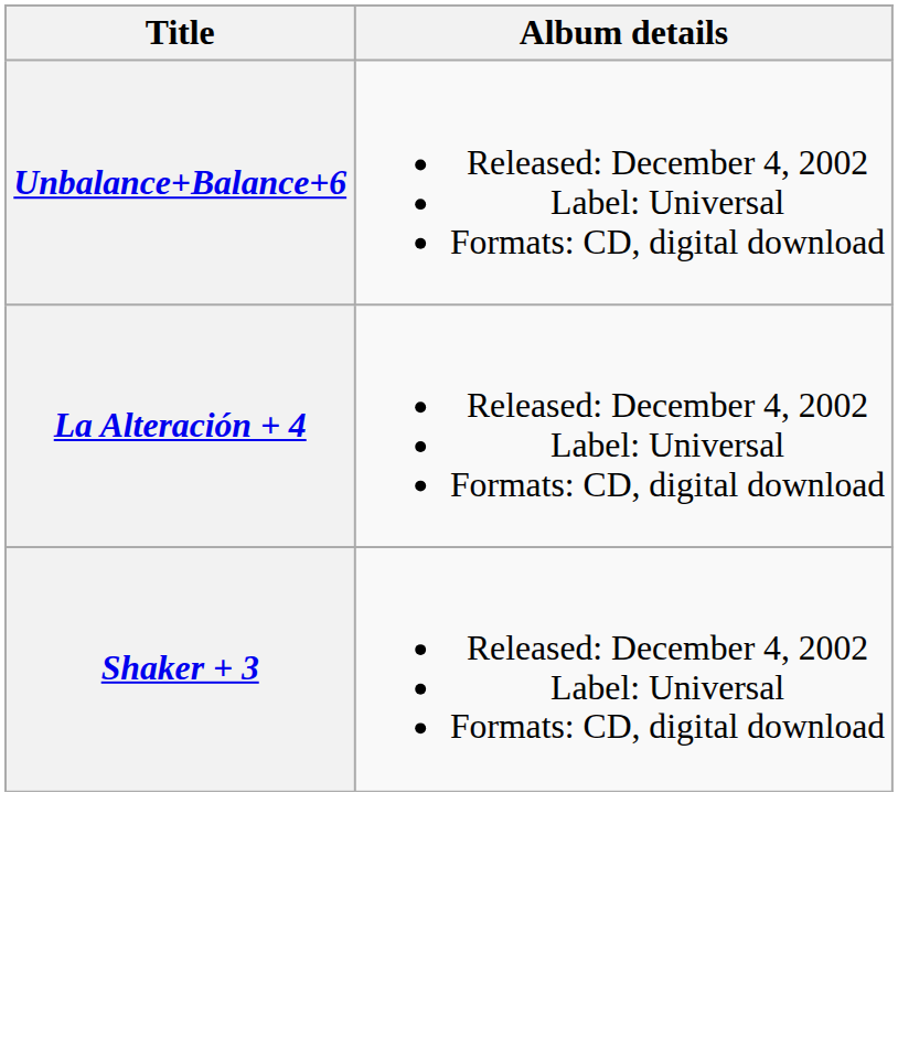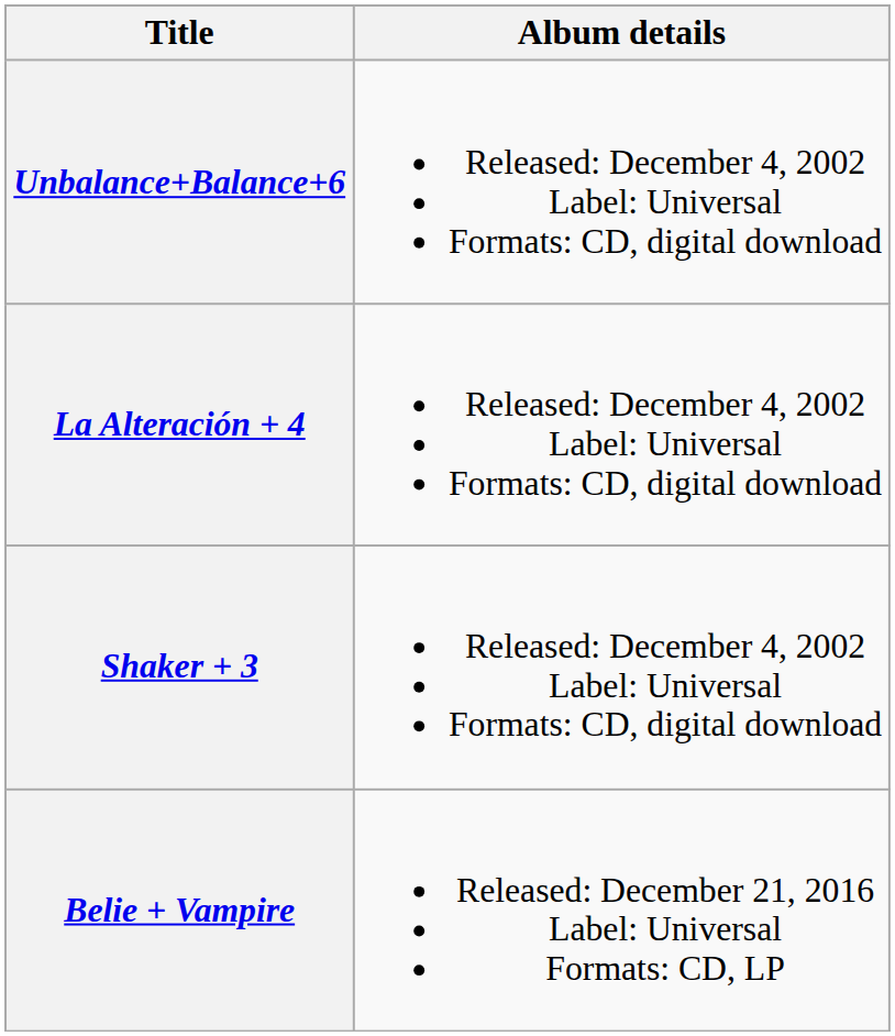+ row: Belie + Vampire | Released: December 21, 2016 Label: Universal Formats: CD, LP
